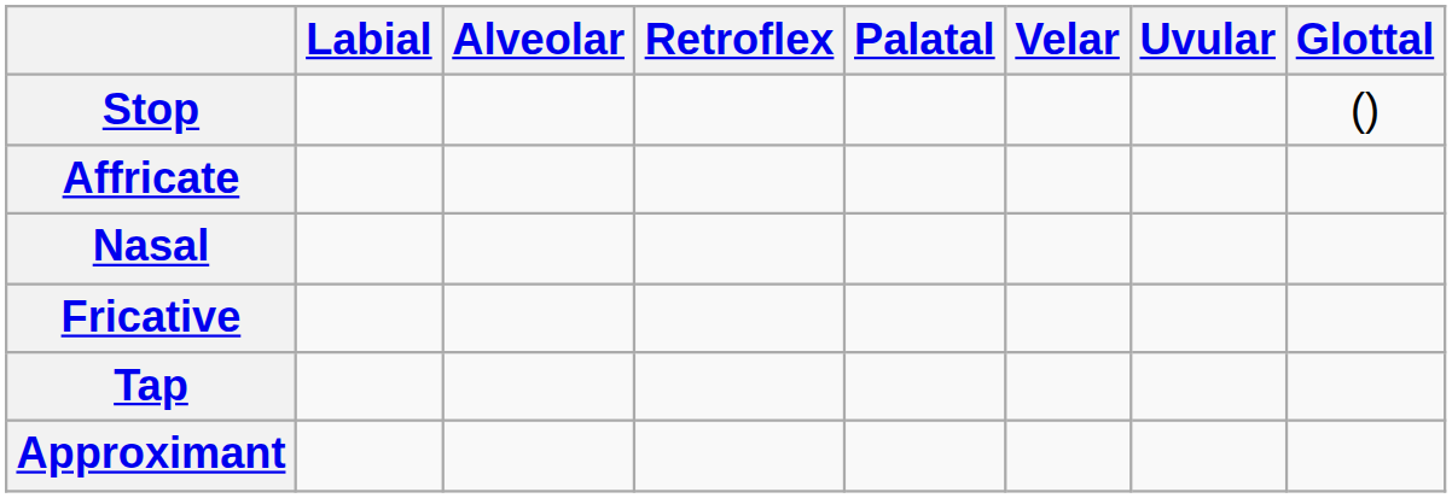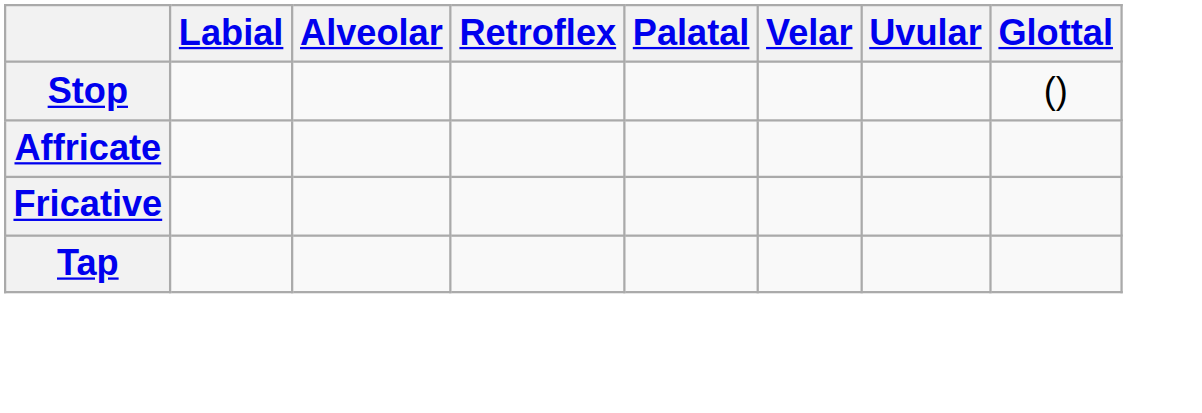- row: Nasal
- row: Approximant
